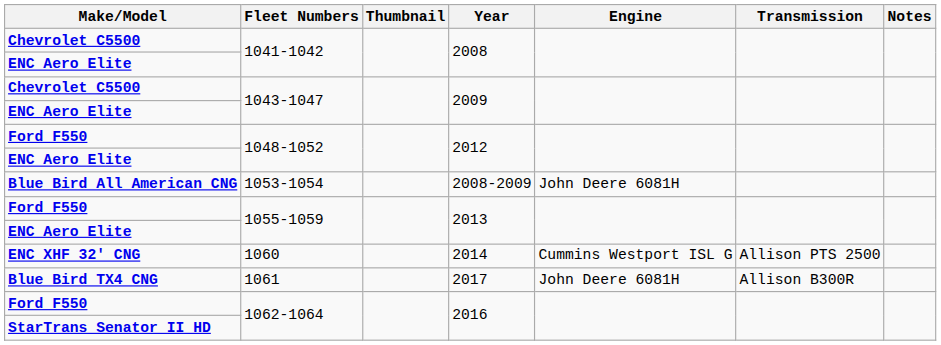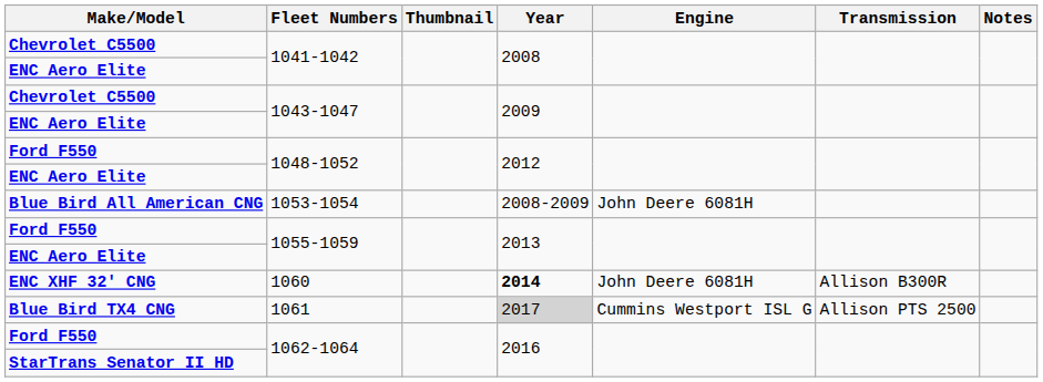1060 | Year: normal -> bold
1060 | Engine: Cummins Westport ISL G -> John Deere 6081H
1060 | Transmission: Allison PTS 2500 -> Allison B300R
1061 | Year: no background -> lightgrey background
1061 | Engine: John Deere 6081H -> Cummins Westport ISL G
1061 | Transmission: Allison B300R -> Allison PTS 2500
